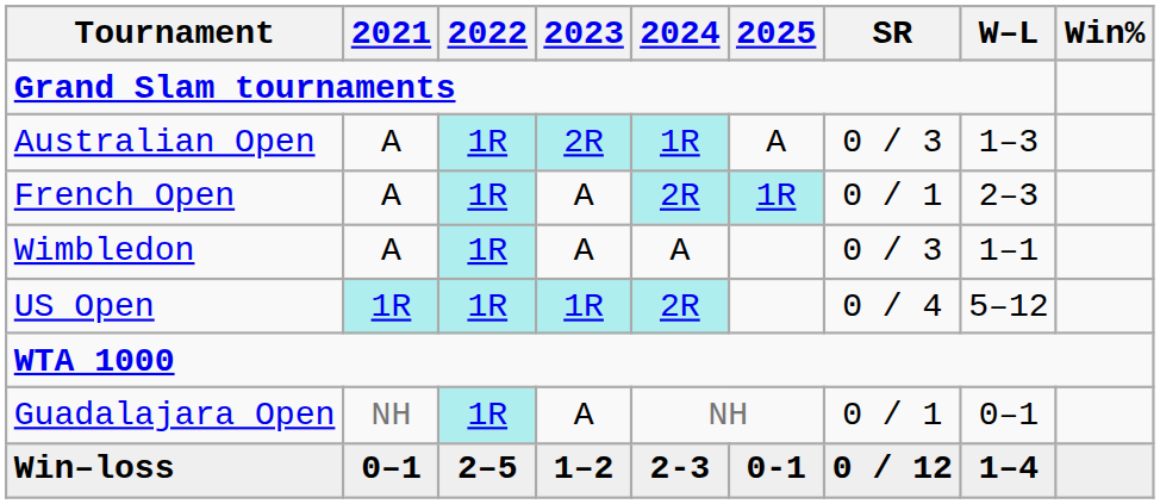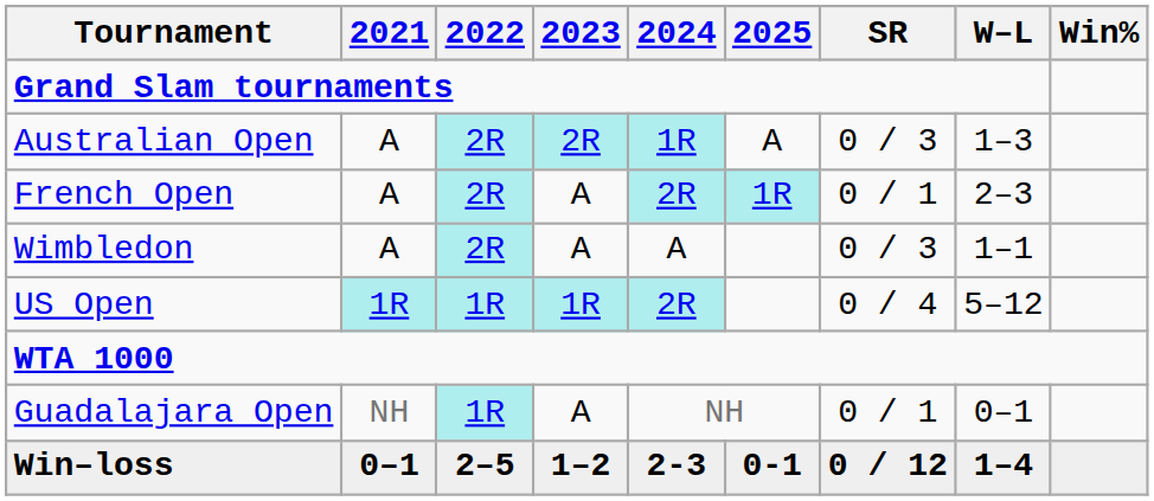Australian Open | 2022: 1R -> 2R
French Open | 2022: 1R -> 2R
Wimbledon | 2022: 1R -> 2R
